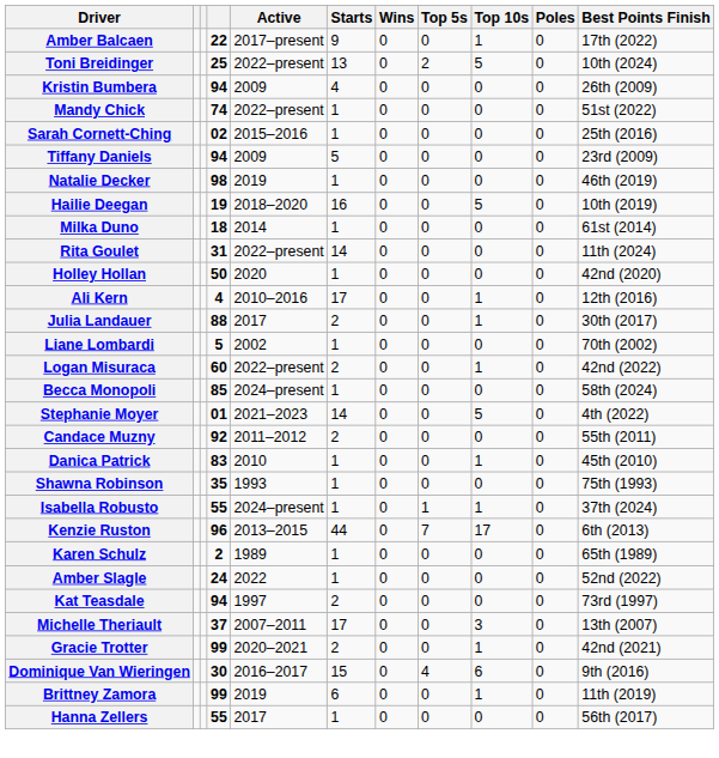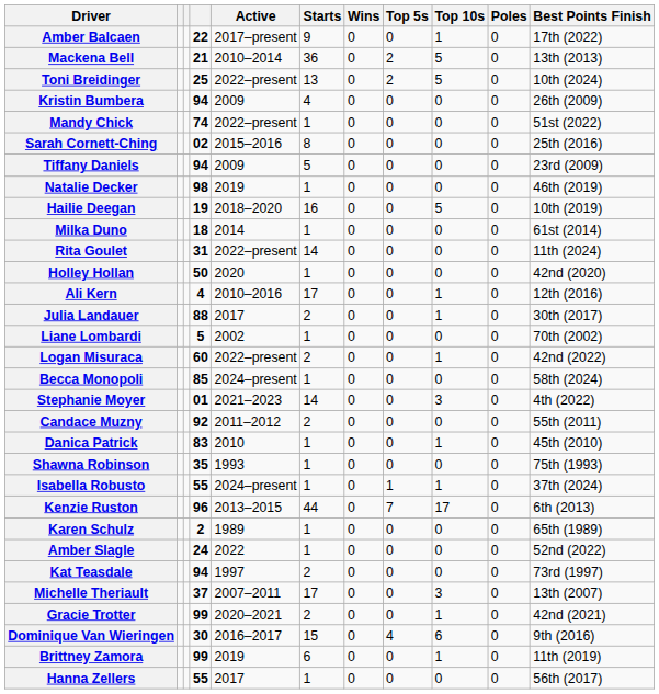+ row: Mackena Bell | 21 | 2010–2014 | 36 | 0 | 2 | 5 | 0 | 13th (2013)
Sarah Cornett-Ching | Starts: 1 -> 8
Stephanie Moyer | Top 10s: 5 -> 3
